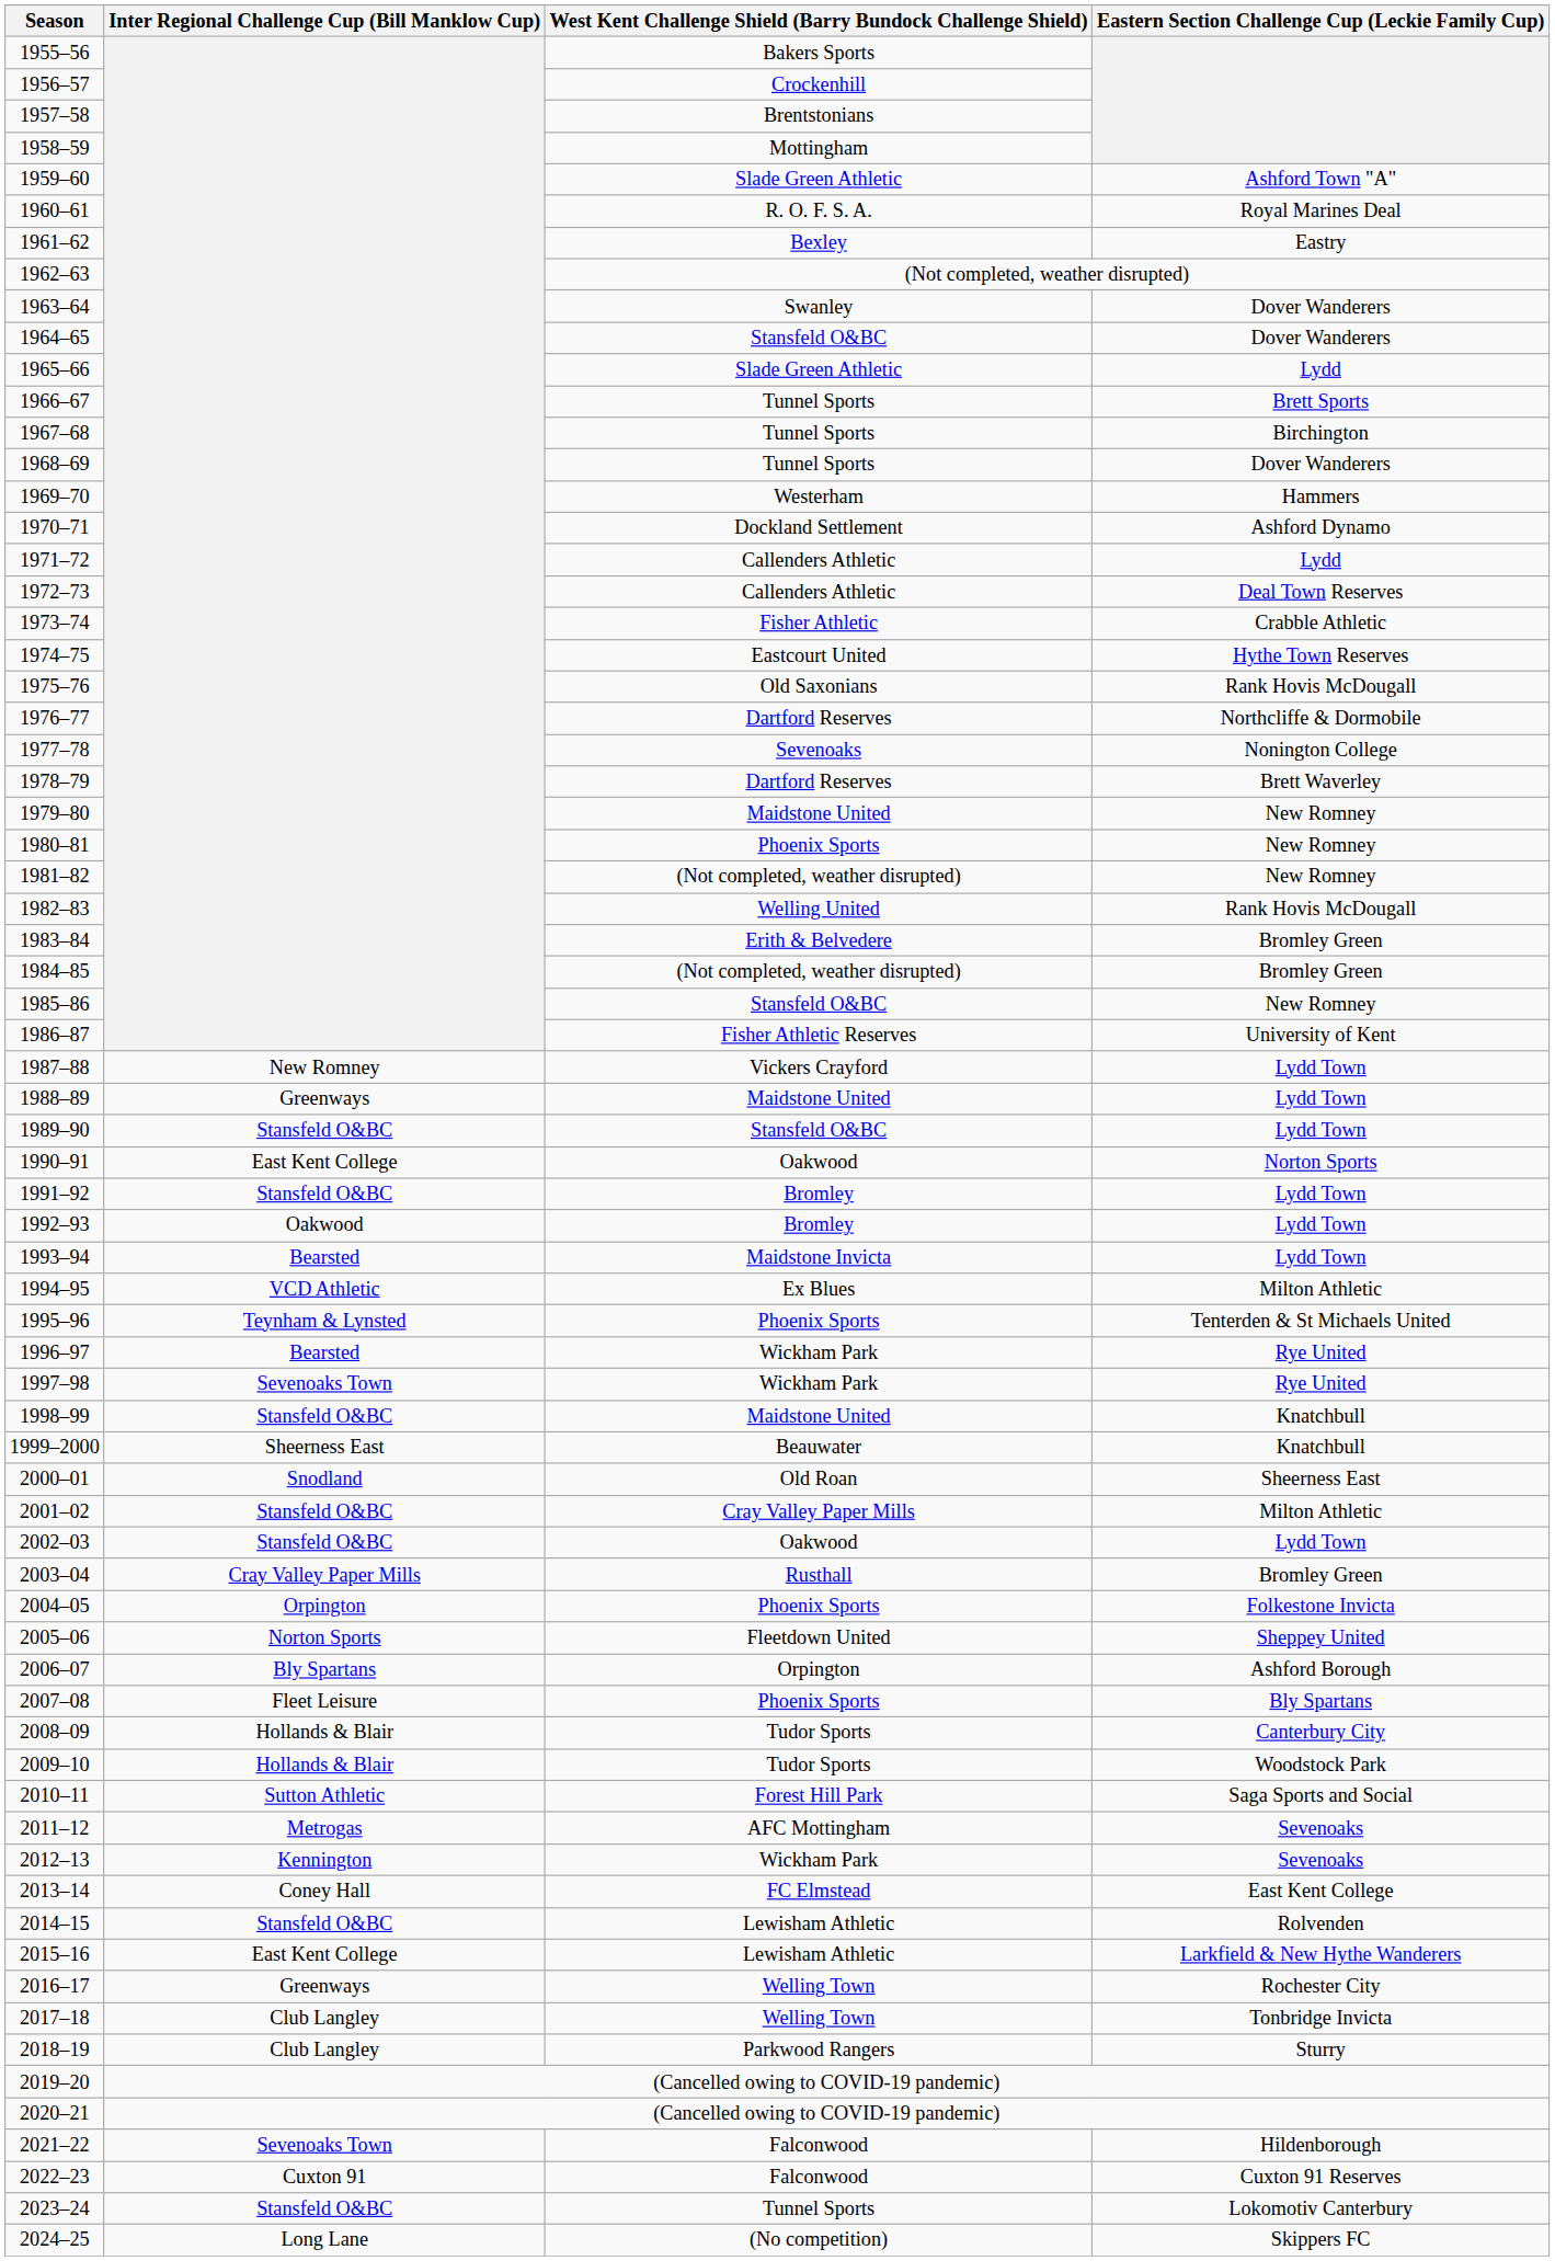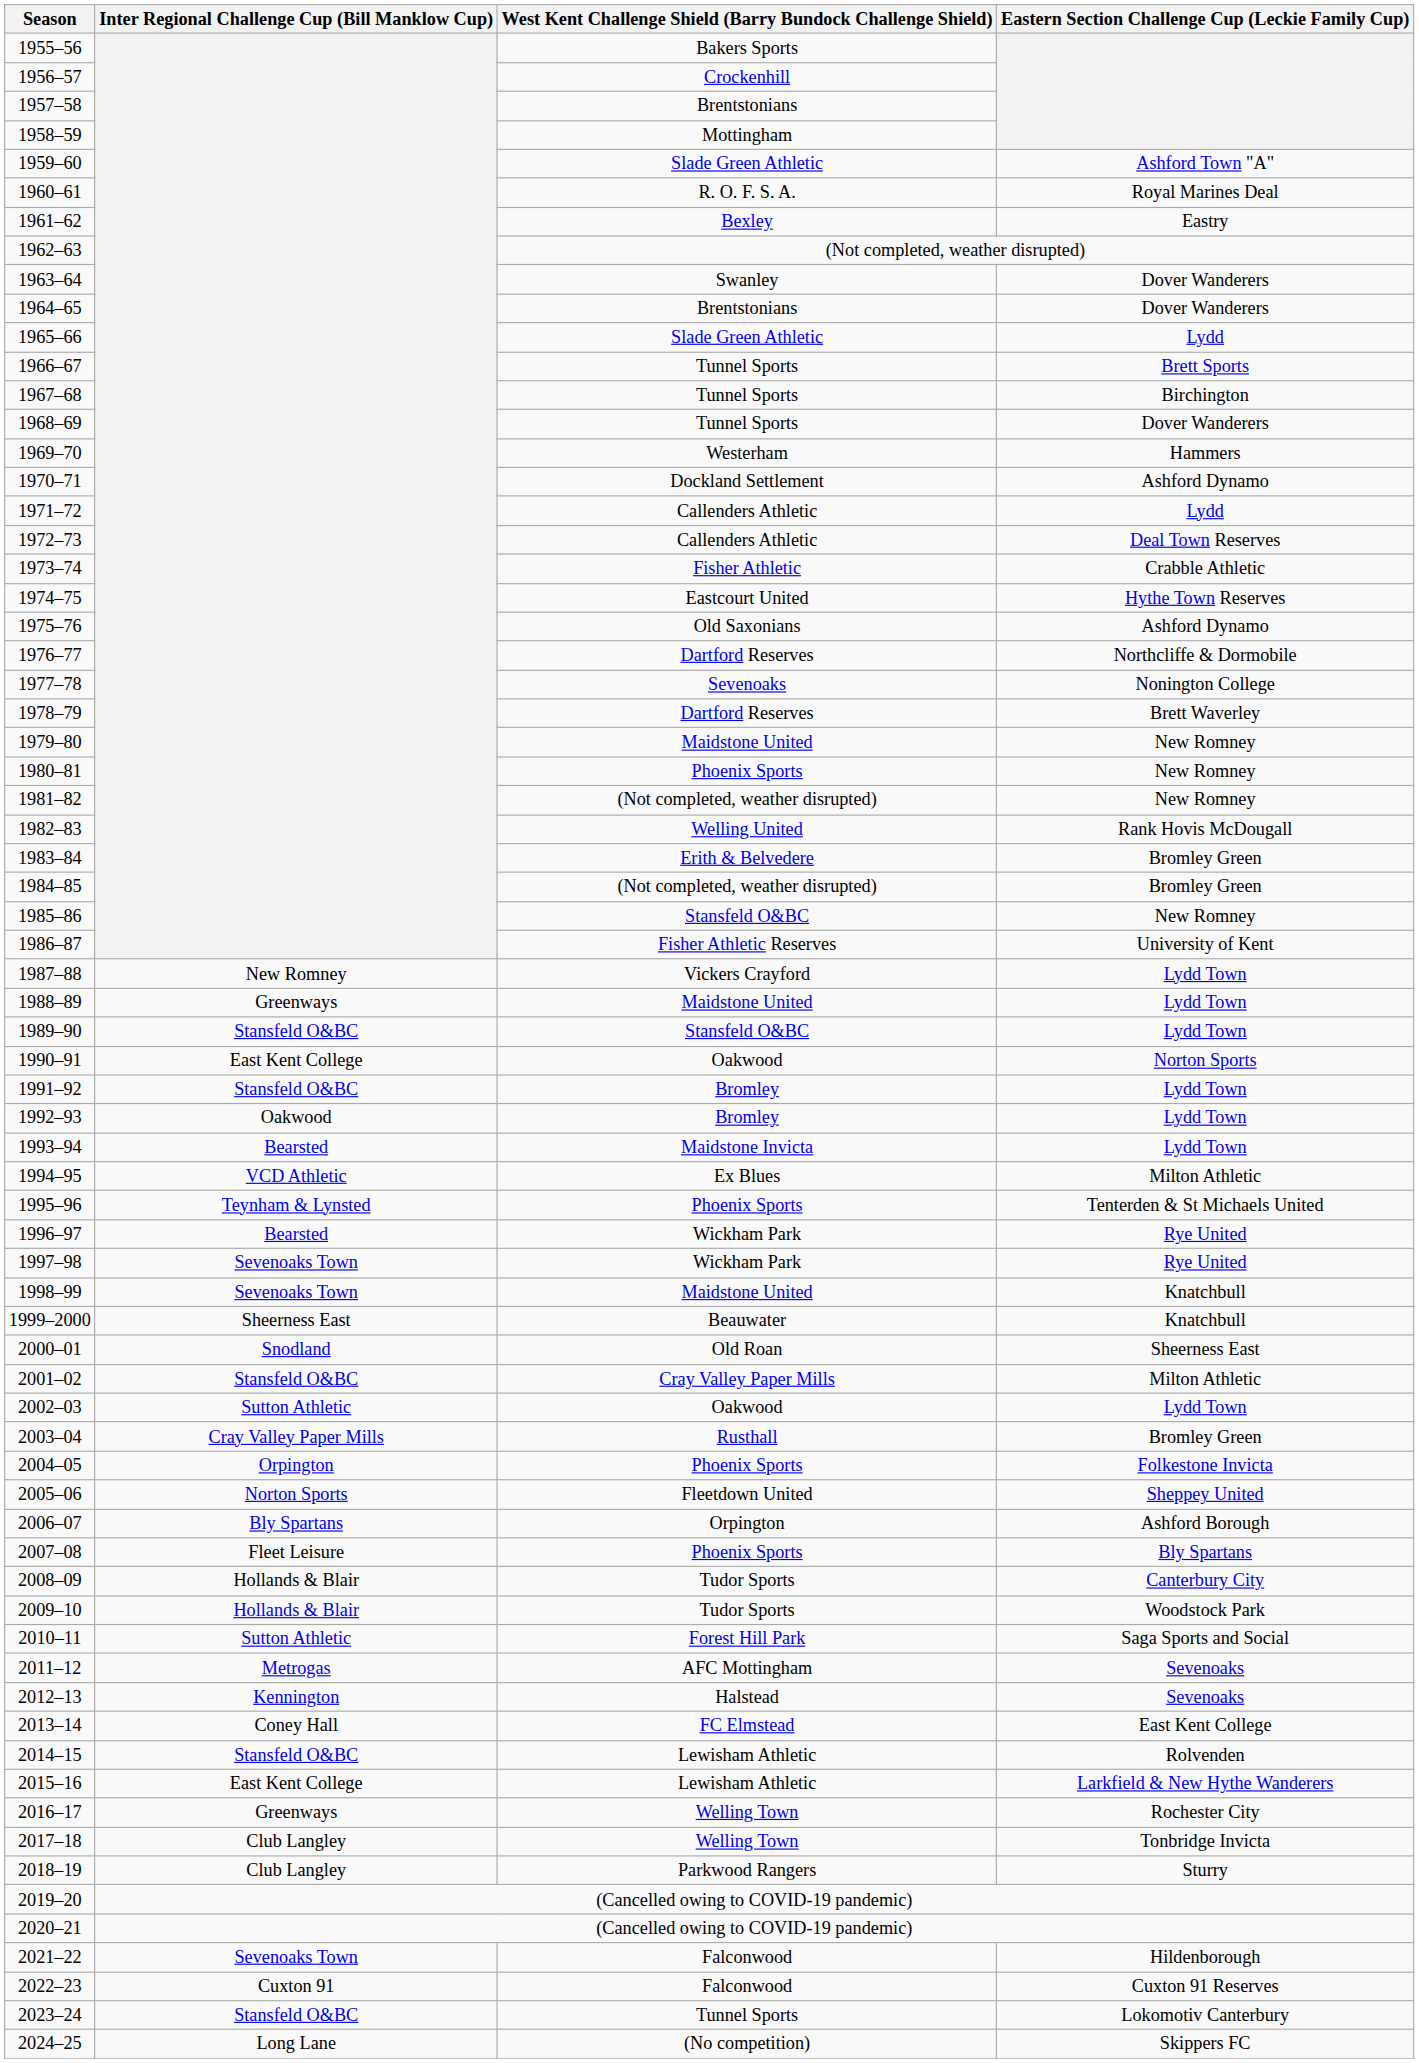1964–65 | West Kent Challenge Shield (Barry Bundock Challenge Shield): Stansfeld O&BC -> Brentstonians
1975–76 | Eastern Section Challenge Cup (Leckie Family Cup): Rank Hovis McDougall -> Ashford Dynamo
1998–99 | Inter Regional Challenge Cup (Bill Manklow Cup): Stansfeld O&BC -> Sevenoaks Town
2002–03 | Inter Regional Challenge Cup (Bill Manklow Cup): Stansfeld O&BC -> Sutton Athletic
2012–13 | West Kent Challenge Shield (Barry Bundock Challenge Shield): Wickham Park -> Halstead
